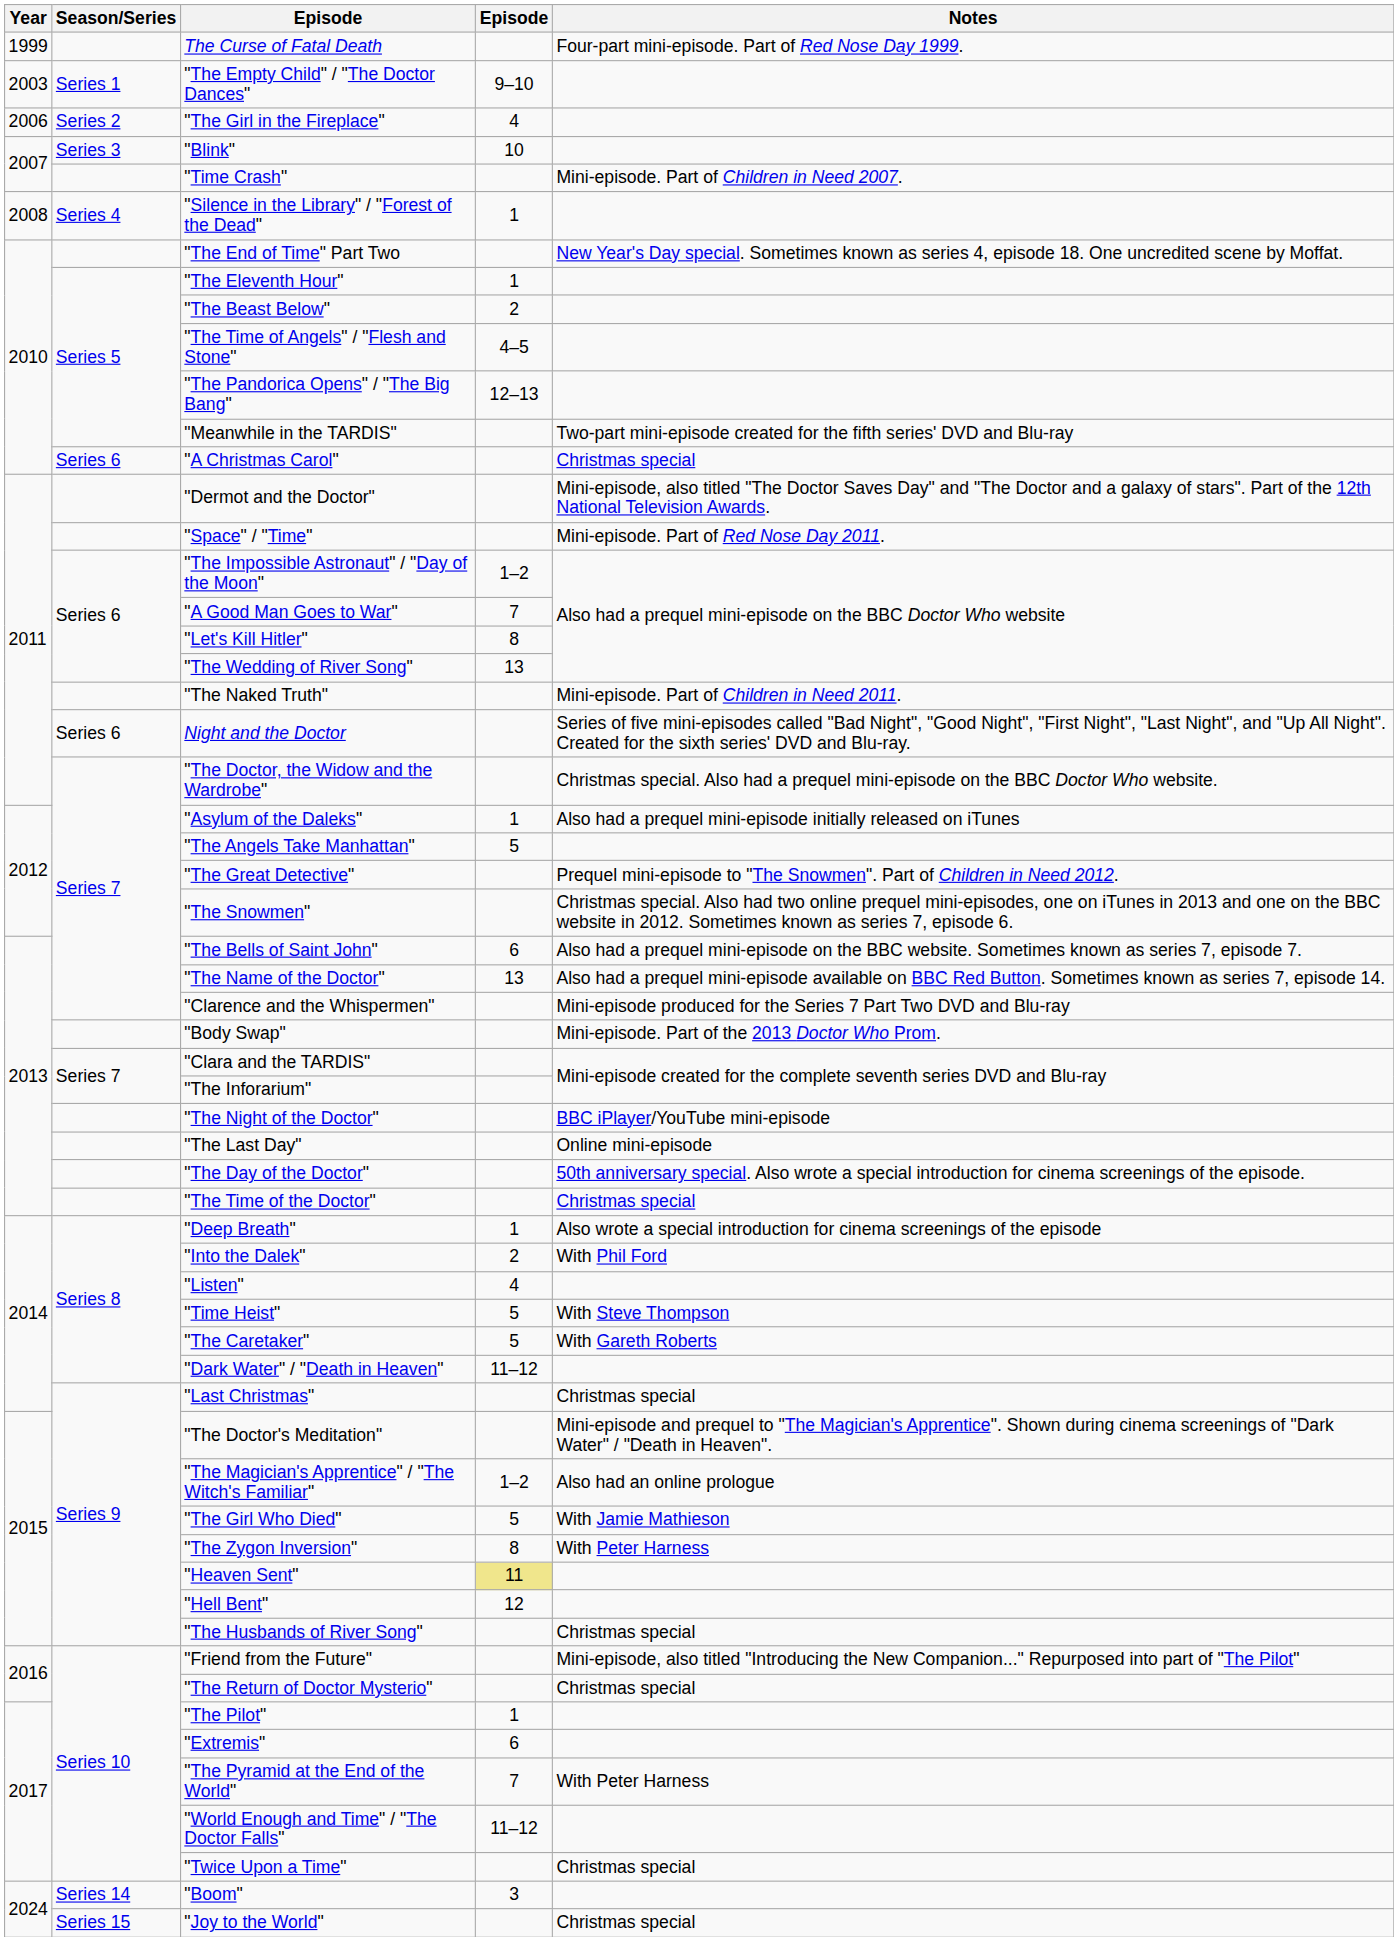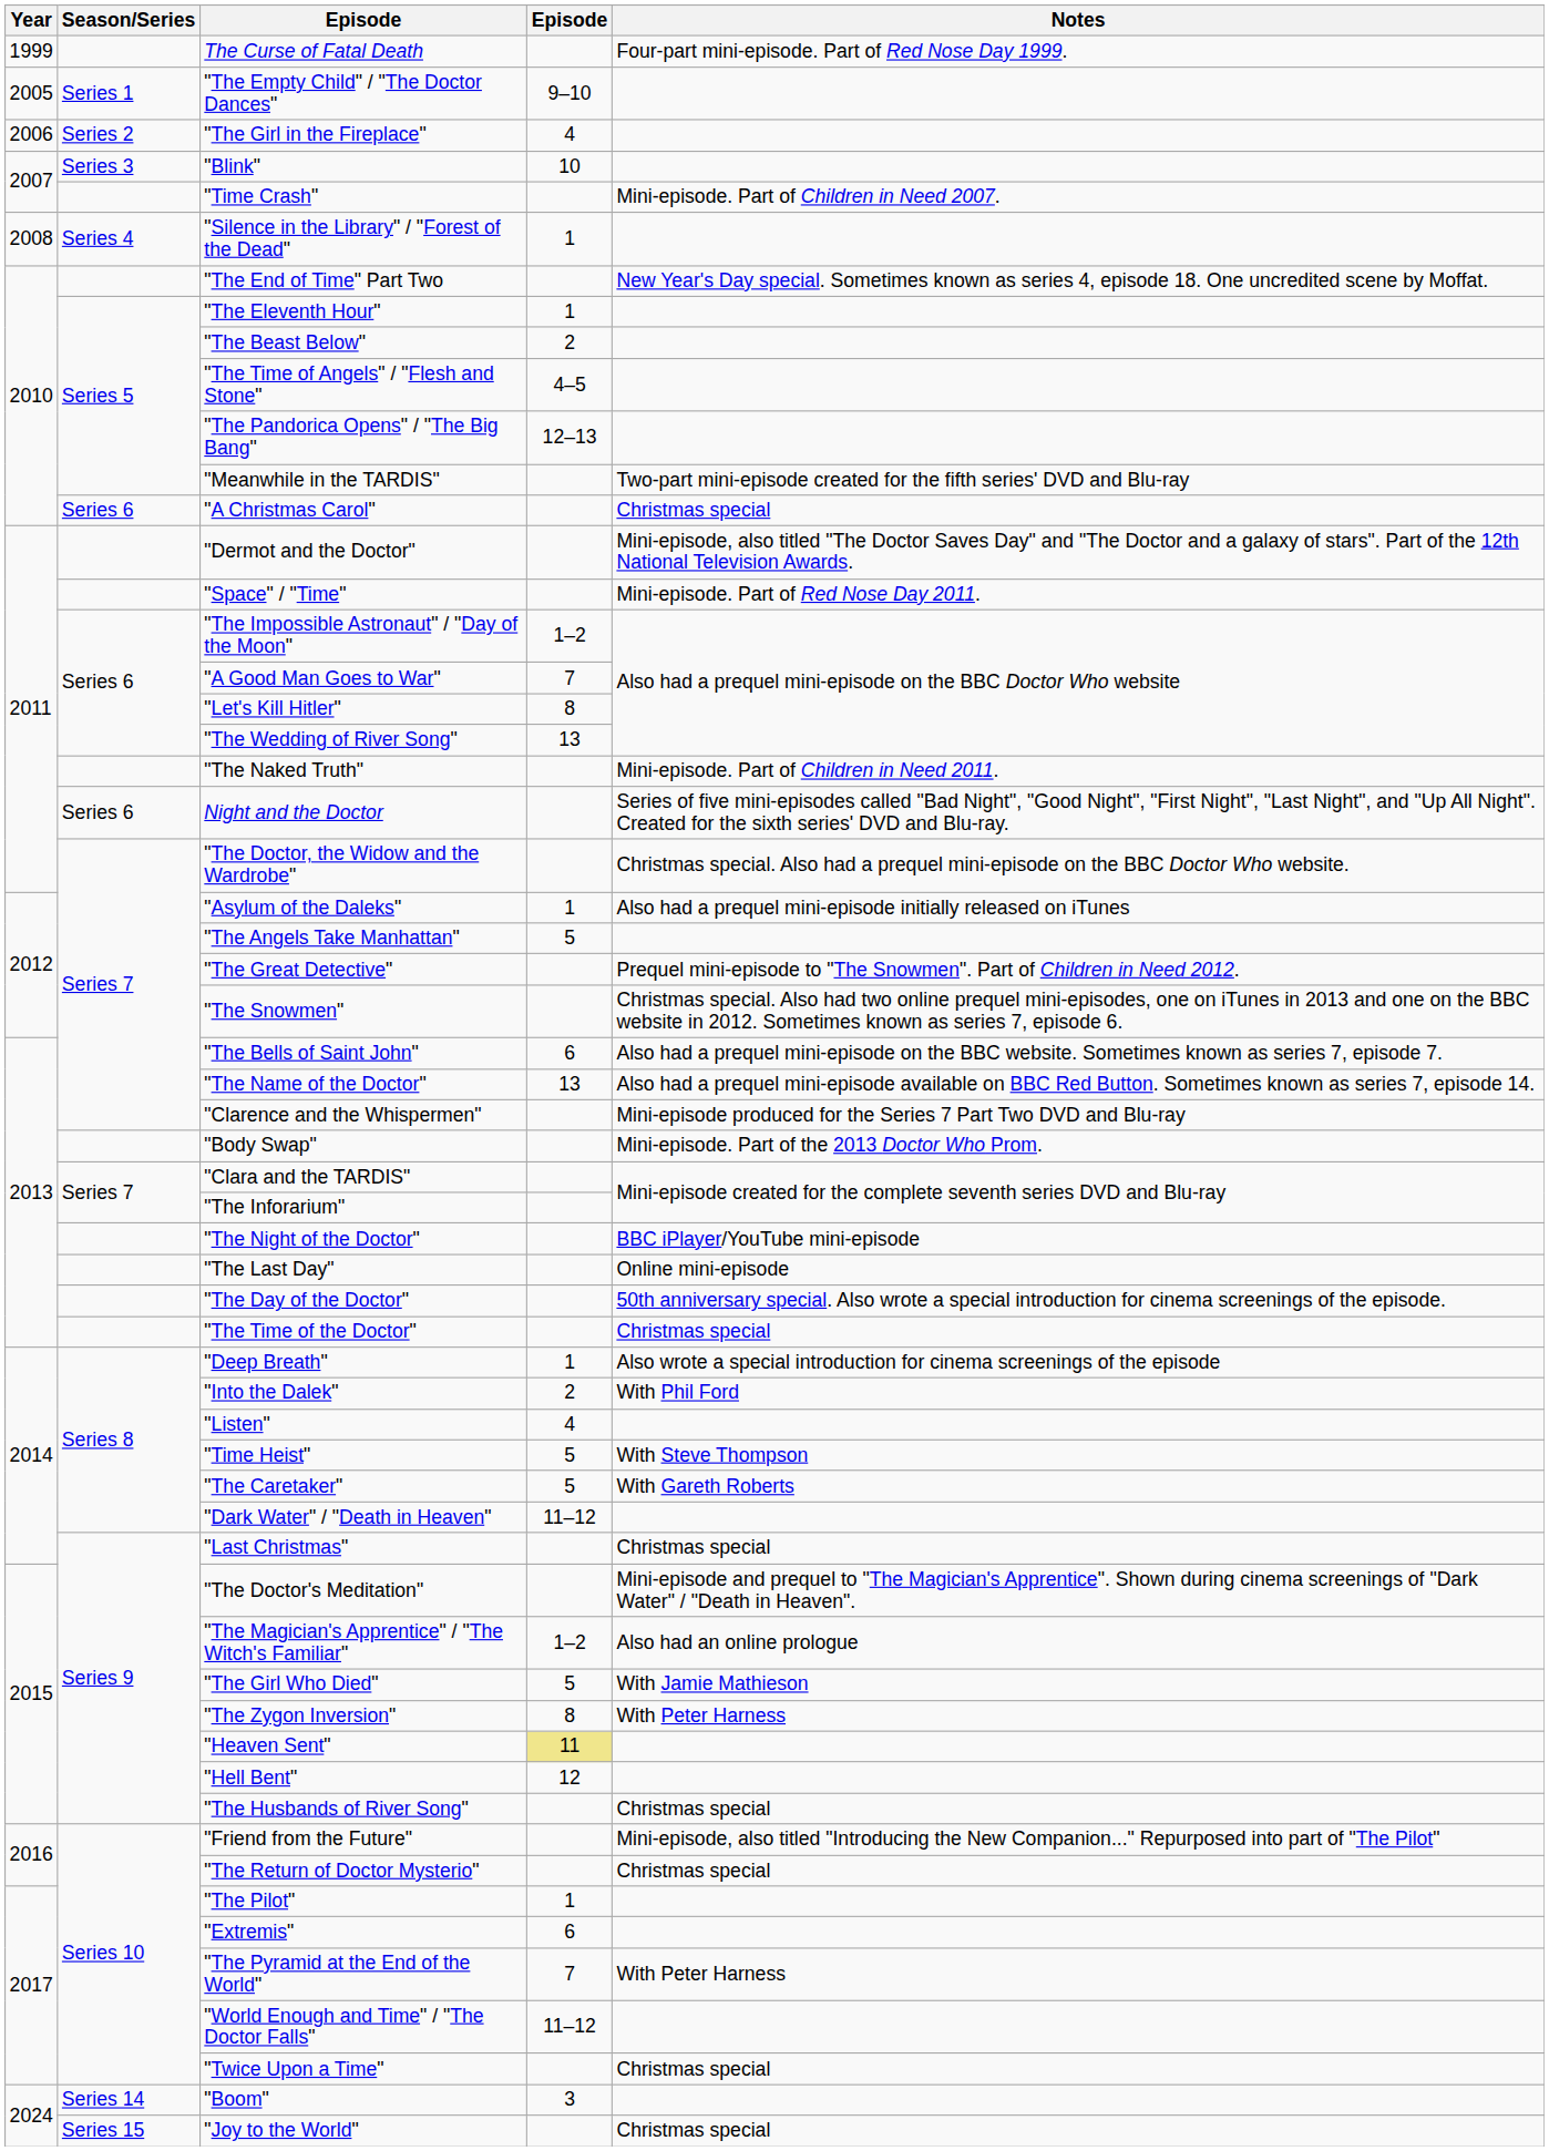"The Empty Child" / "The Doctor Dances" | Year: 2003 -> 2005
